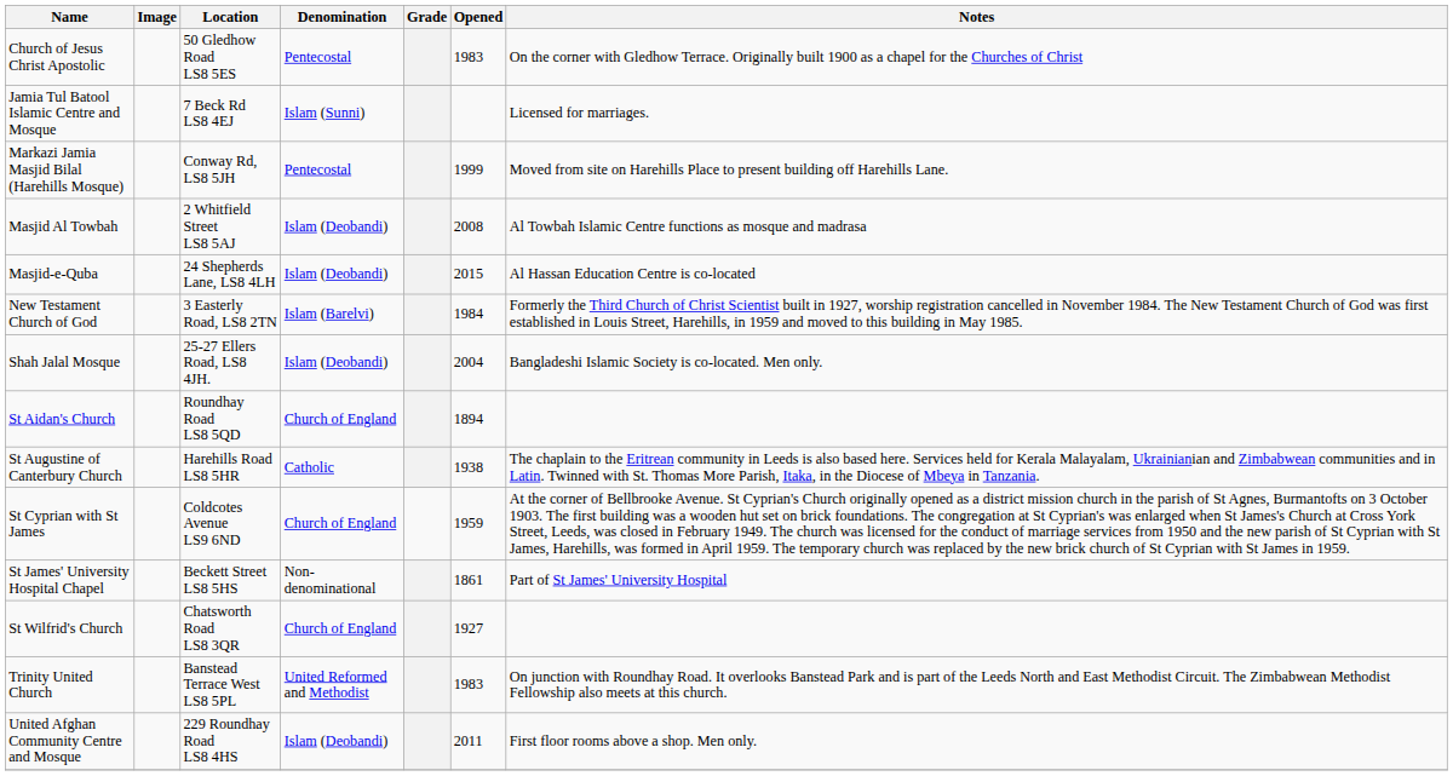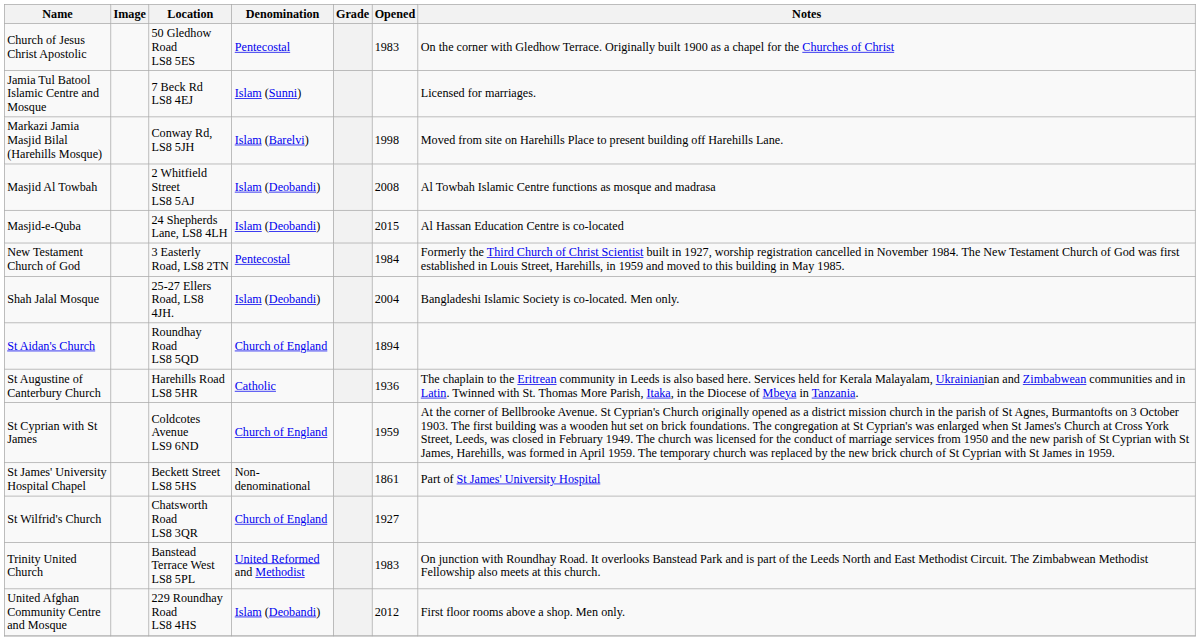Markazi Jamia Masjid Bilal (Harehills Mosque) | Denomination: Pentecostal -> Islam (Barelvi)
Markazi Jamia Masjid Bilal (Harehills Mosque) | Opened: 1999 -> 1998
New Testament Church of God | Denomination: Islam (Barelvi) -> Pentecostal
St Augustine of Canterbury Church | Opened: 1938 -> 1936
United Afghan Community Centre and Mosque | Opened: 2011 -> 2012
